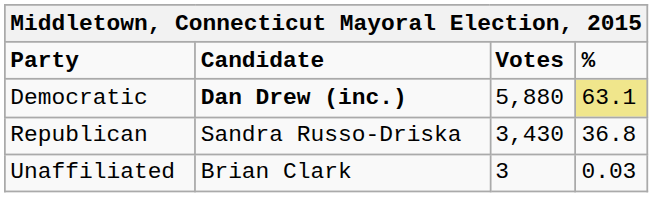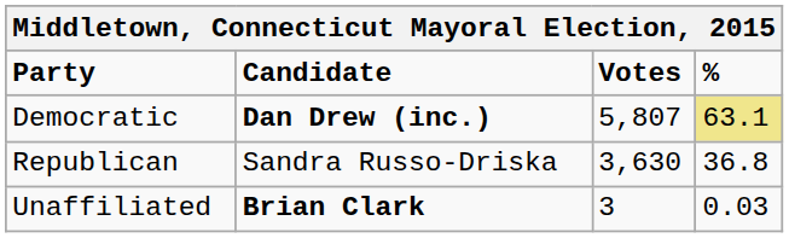Democratic | Votes: 5,880 -> 5,807
Republican | Votes: 3,430 -> 3,630
Unaffiliated | Candidate: normal -> bold
